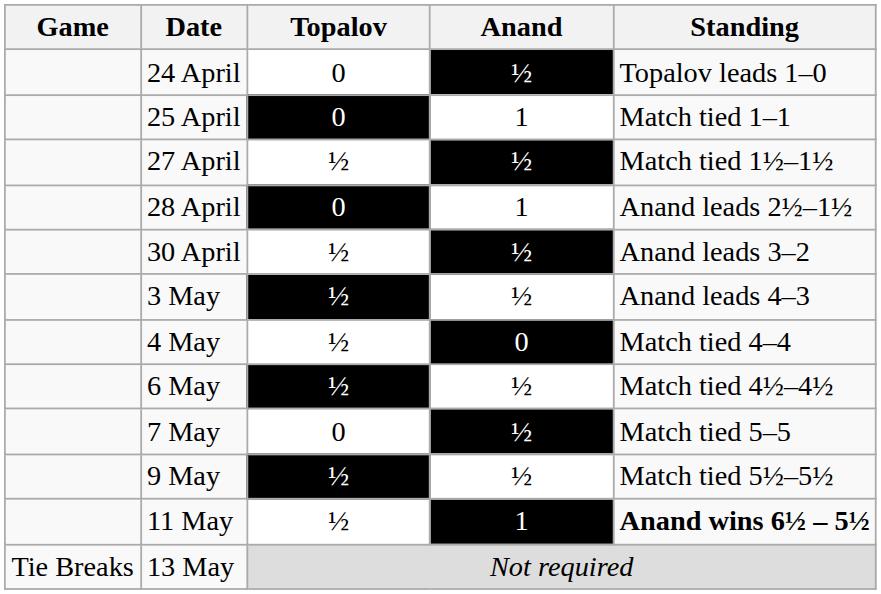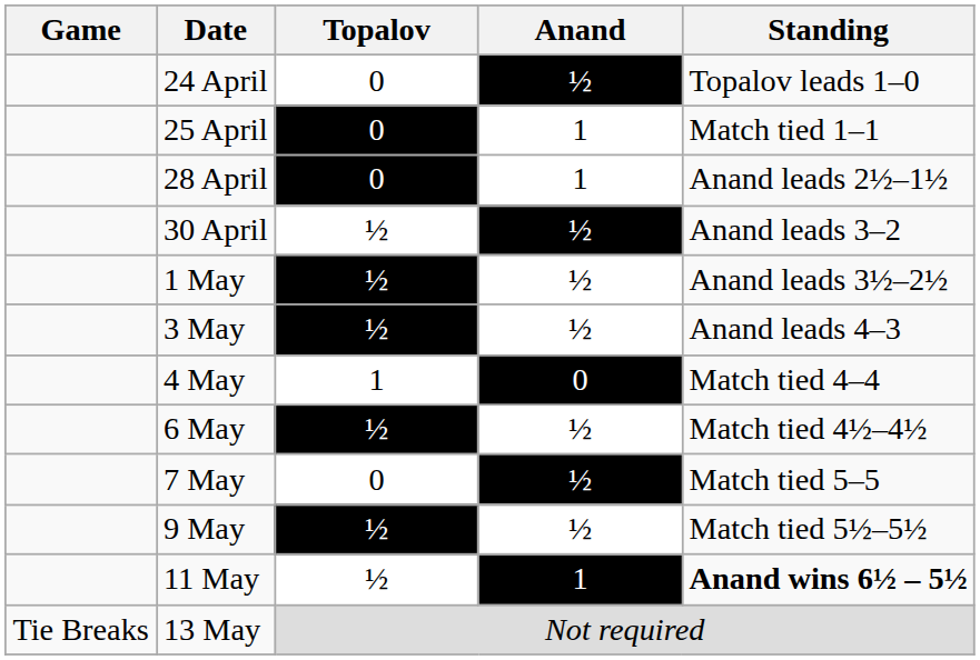- row: 27 April | ½ | ½ | Match tied 1½–1½
+ row: 1 May | ½ | ½ | Anand leads 3½–2½
4 May | Topalov: ½ -> 1
